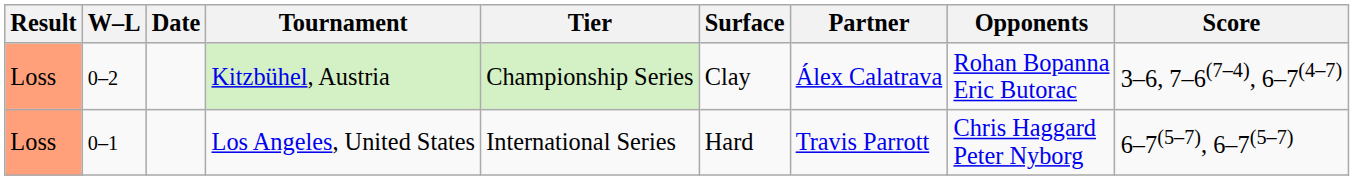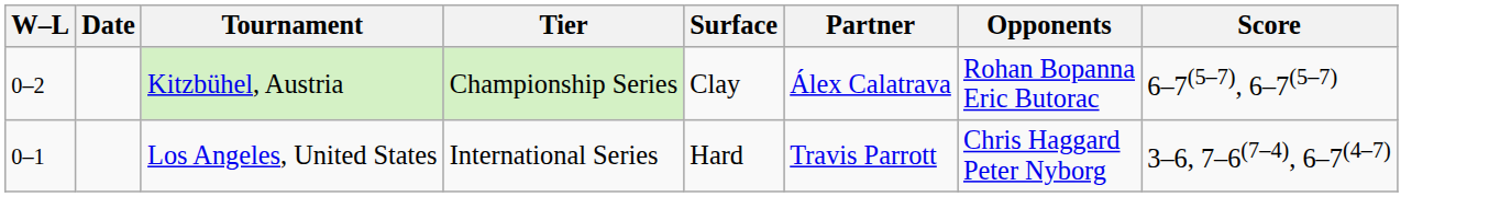- column: Result | Loss | Loss
Kitzbühel, Austria | Score: 3–6, 7–6(7–4), 6–7(4–7) -> 6–7(5–7), 6–7(5–7)
Los Angeles, United States | Score: 6–7(5–7), 6–7(5–7) -> 3–6, 7–6(7–4), 6–7(4–7)
